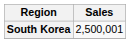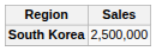South Korea | Sales: 2,500,001 -> 2,500,000
